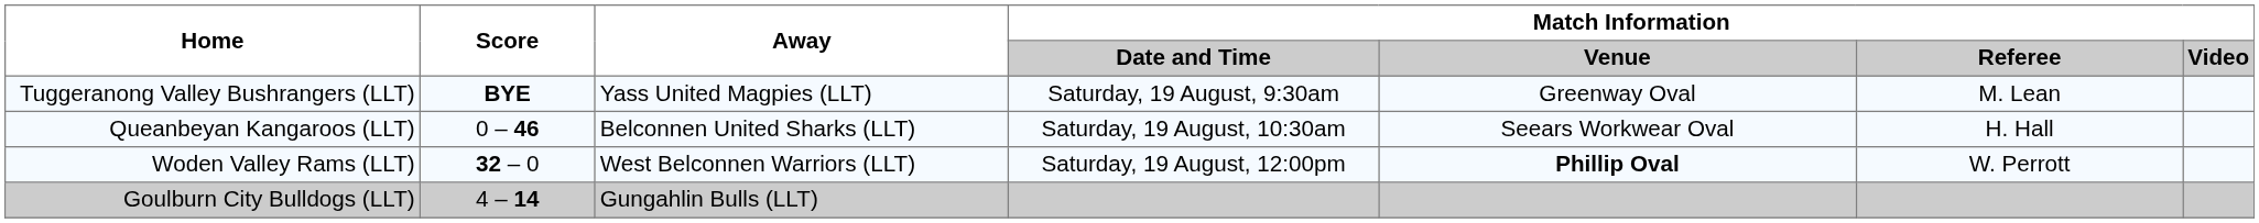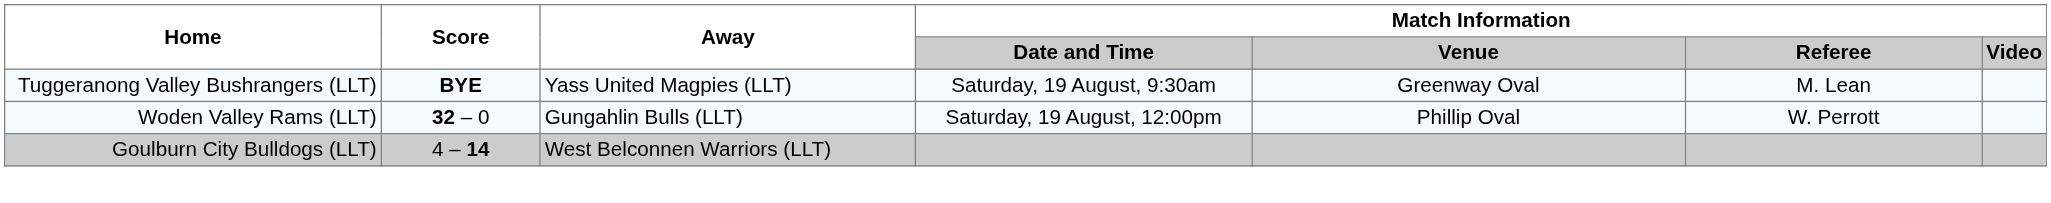- row: Queanbeyan Kangaroos (LLT) | 0 – 46 | Belconnen United Sharks (LLT) | Saturday, 19 August, 10:30am | Seears Workwear Oval | H. Hall
Woden Valley Rams (LLT) | Away: West Belconnen Warriors (LLT) -> Gungahlin Bulls (LLT)
Woden Valley Rams (LLT) | Match Information / Venue: bold -> normal
Goulburn City Bulldogs (LLT) | Away: Gungahlin Bulls (LLT) -> West Belconnen Warriors (LLT)
